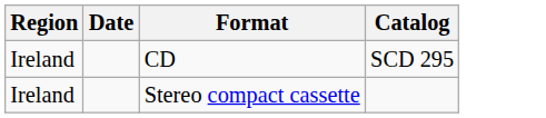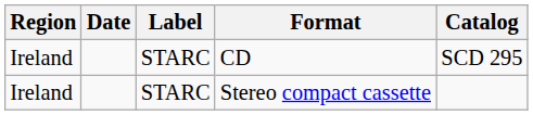+ column: Label | STARC | STARC
